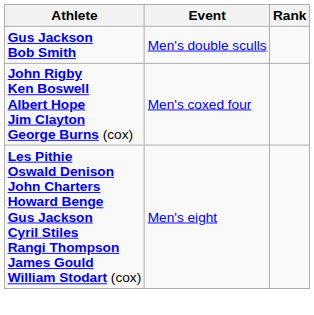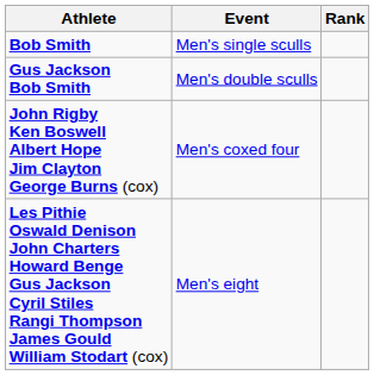+ row: Bob Smith | Men's single sculls
